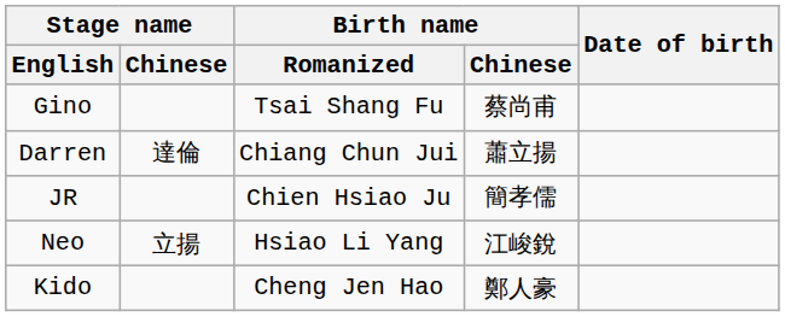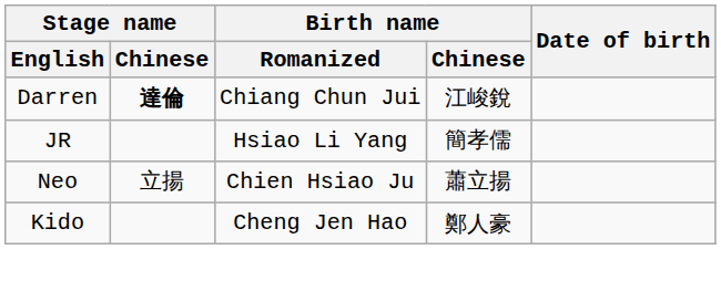- row: Gino | Tsai Shang Fu | 蔡尚甫
Darren | Stage name / Chinese: normal -> bold
Darren | Birth name / Chinese: 蕭立揚 -> 江峻銳
JR | Birth name / Romanized: Chien Hsiao Ju -> Hsiao Li Yang
Neo | Birth name / Romanized: Hsiao Li Yang -> Chien Hsiao Ju
Neo | Birth name / Chinese: 江峻銳 -> 蕭立揚
